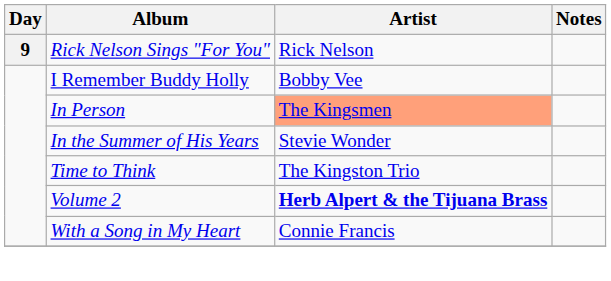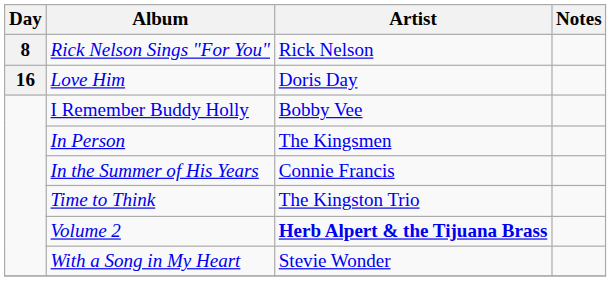Rick Nelson Sings "For You" | Day: 9 -> 8
+ row: 16 | Love Him | Doris Day
In Person | Artist: lightsalmon background -> no background
In the Summer of His Years | Artist: Stevie Wonder -> Connie Francis
With a Song in My Heart | Artist: Connie Francis -> Stevie Wonder
